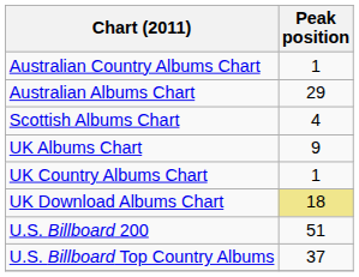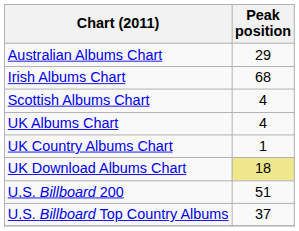- row: Australian Country Albums Chart | 1
+ row: Irish Albums Chart | 68
UK Albums Chart | Peak position: 9 -> 4
